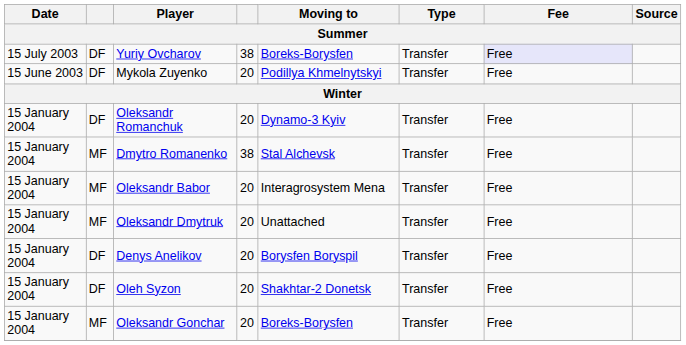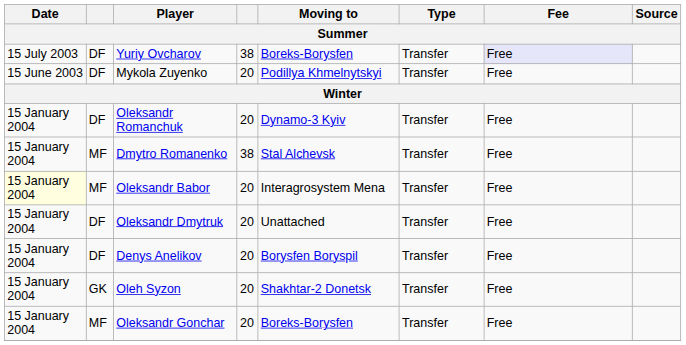Oleksandr Babor | Date: no background -> lightyellow background
Oleksandr Dmytruk | column 2: MF -> DF
Oleh Syzon | column 2: DF -> GK
